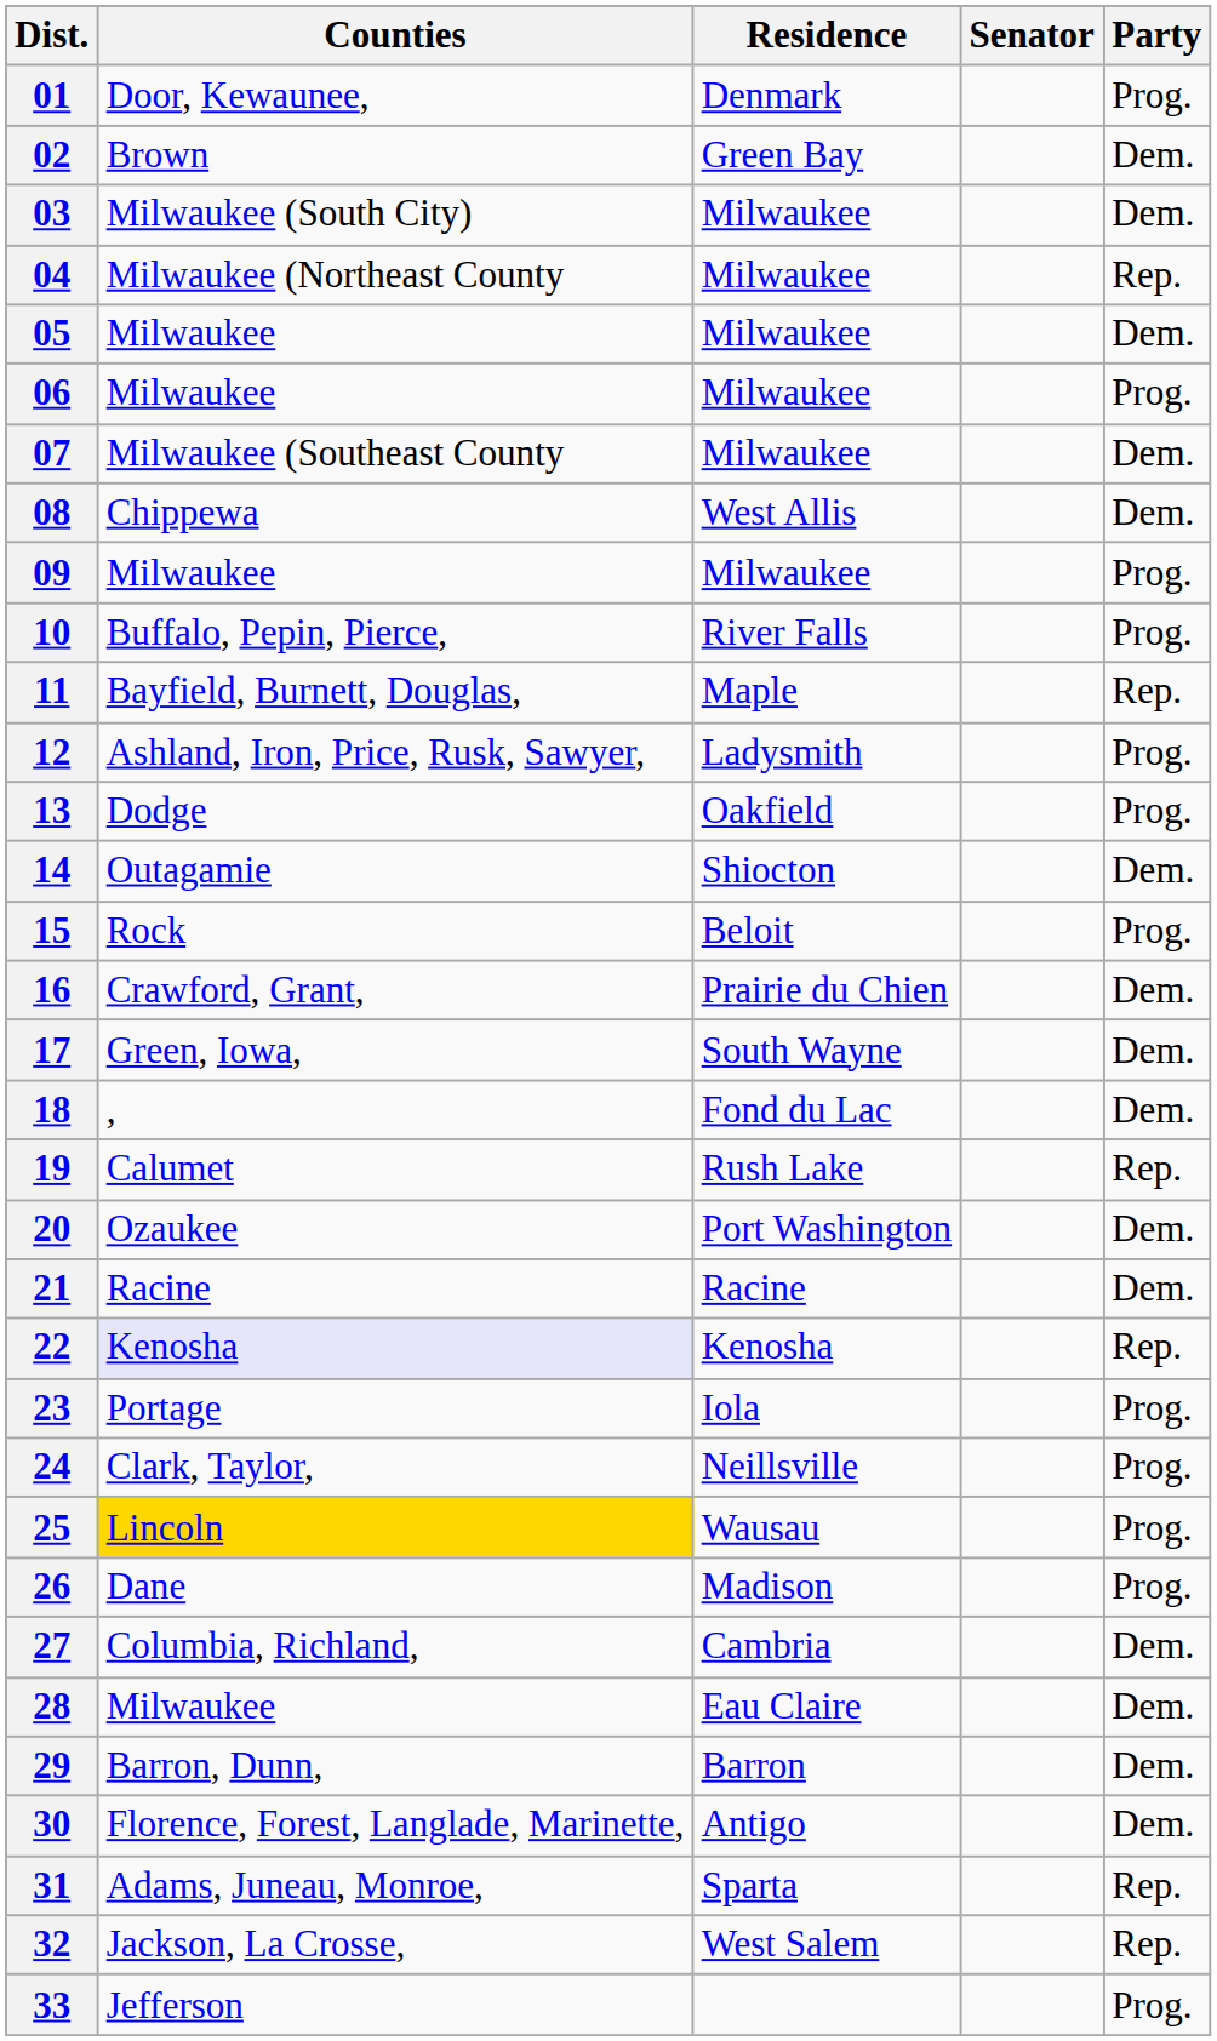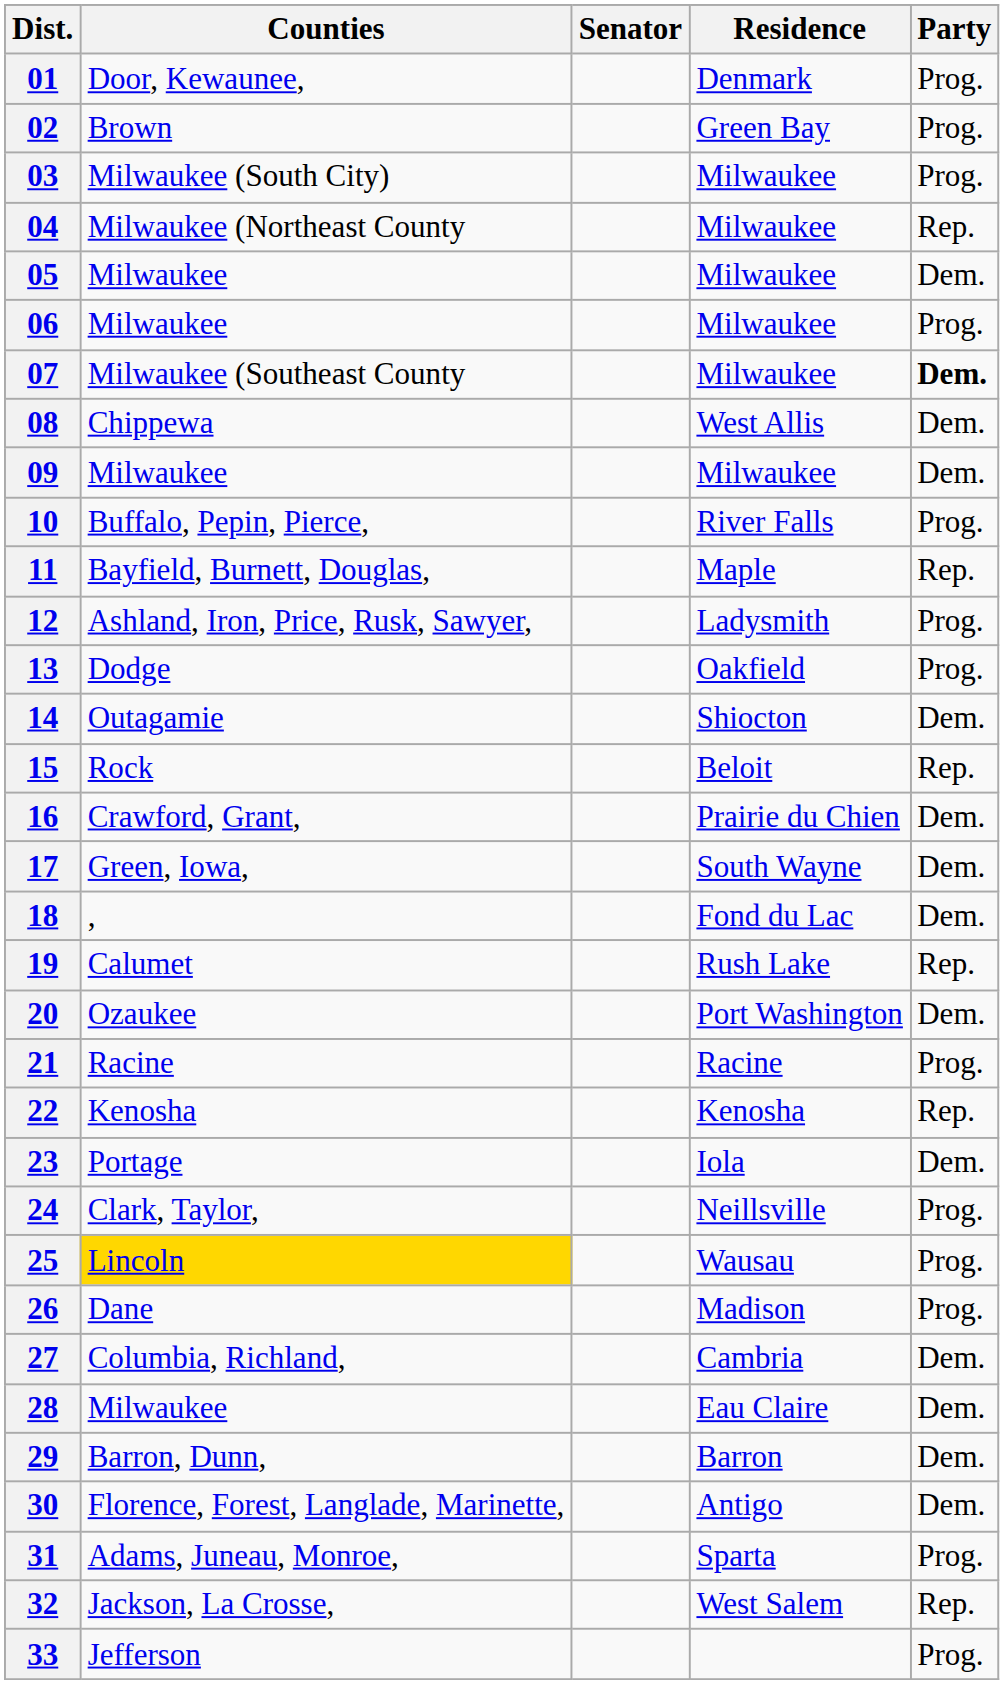columns swapped: Senator <-> Residence
02 | Party: Dem. -> Prog.
03 | Party: Dem. -> Prog.
07 | Party: normal -> bold
09 | Party: Prog. -> Dem.
15 | Party: Prog. -> Rep.
21 | Party: Dem. -> Prog.
22 | Counties: lavender background -> no background
23 | Party: Prog. -> Dem.
31 | Party: Rep. -> Prog.
